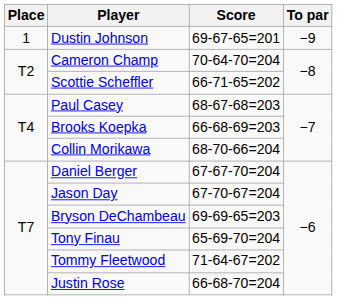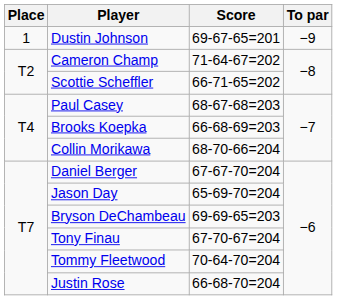Cameron Champ | Score: 70-64-70=204 -> 71-64-67=202
Jason Day | Score: 67-70-67=204 -> 65-69-70=204
Tony Finau | Score: 65-69-70=204 -> 67-70-67=204
Tommy Fleetwood | Score: 71-64-67=202 -> 70-64-70=204
